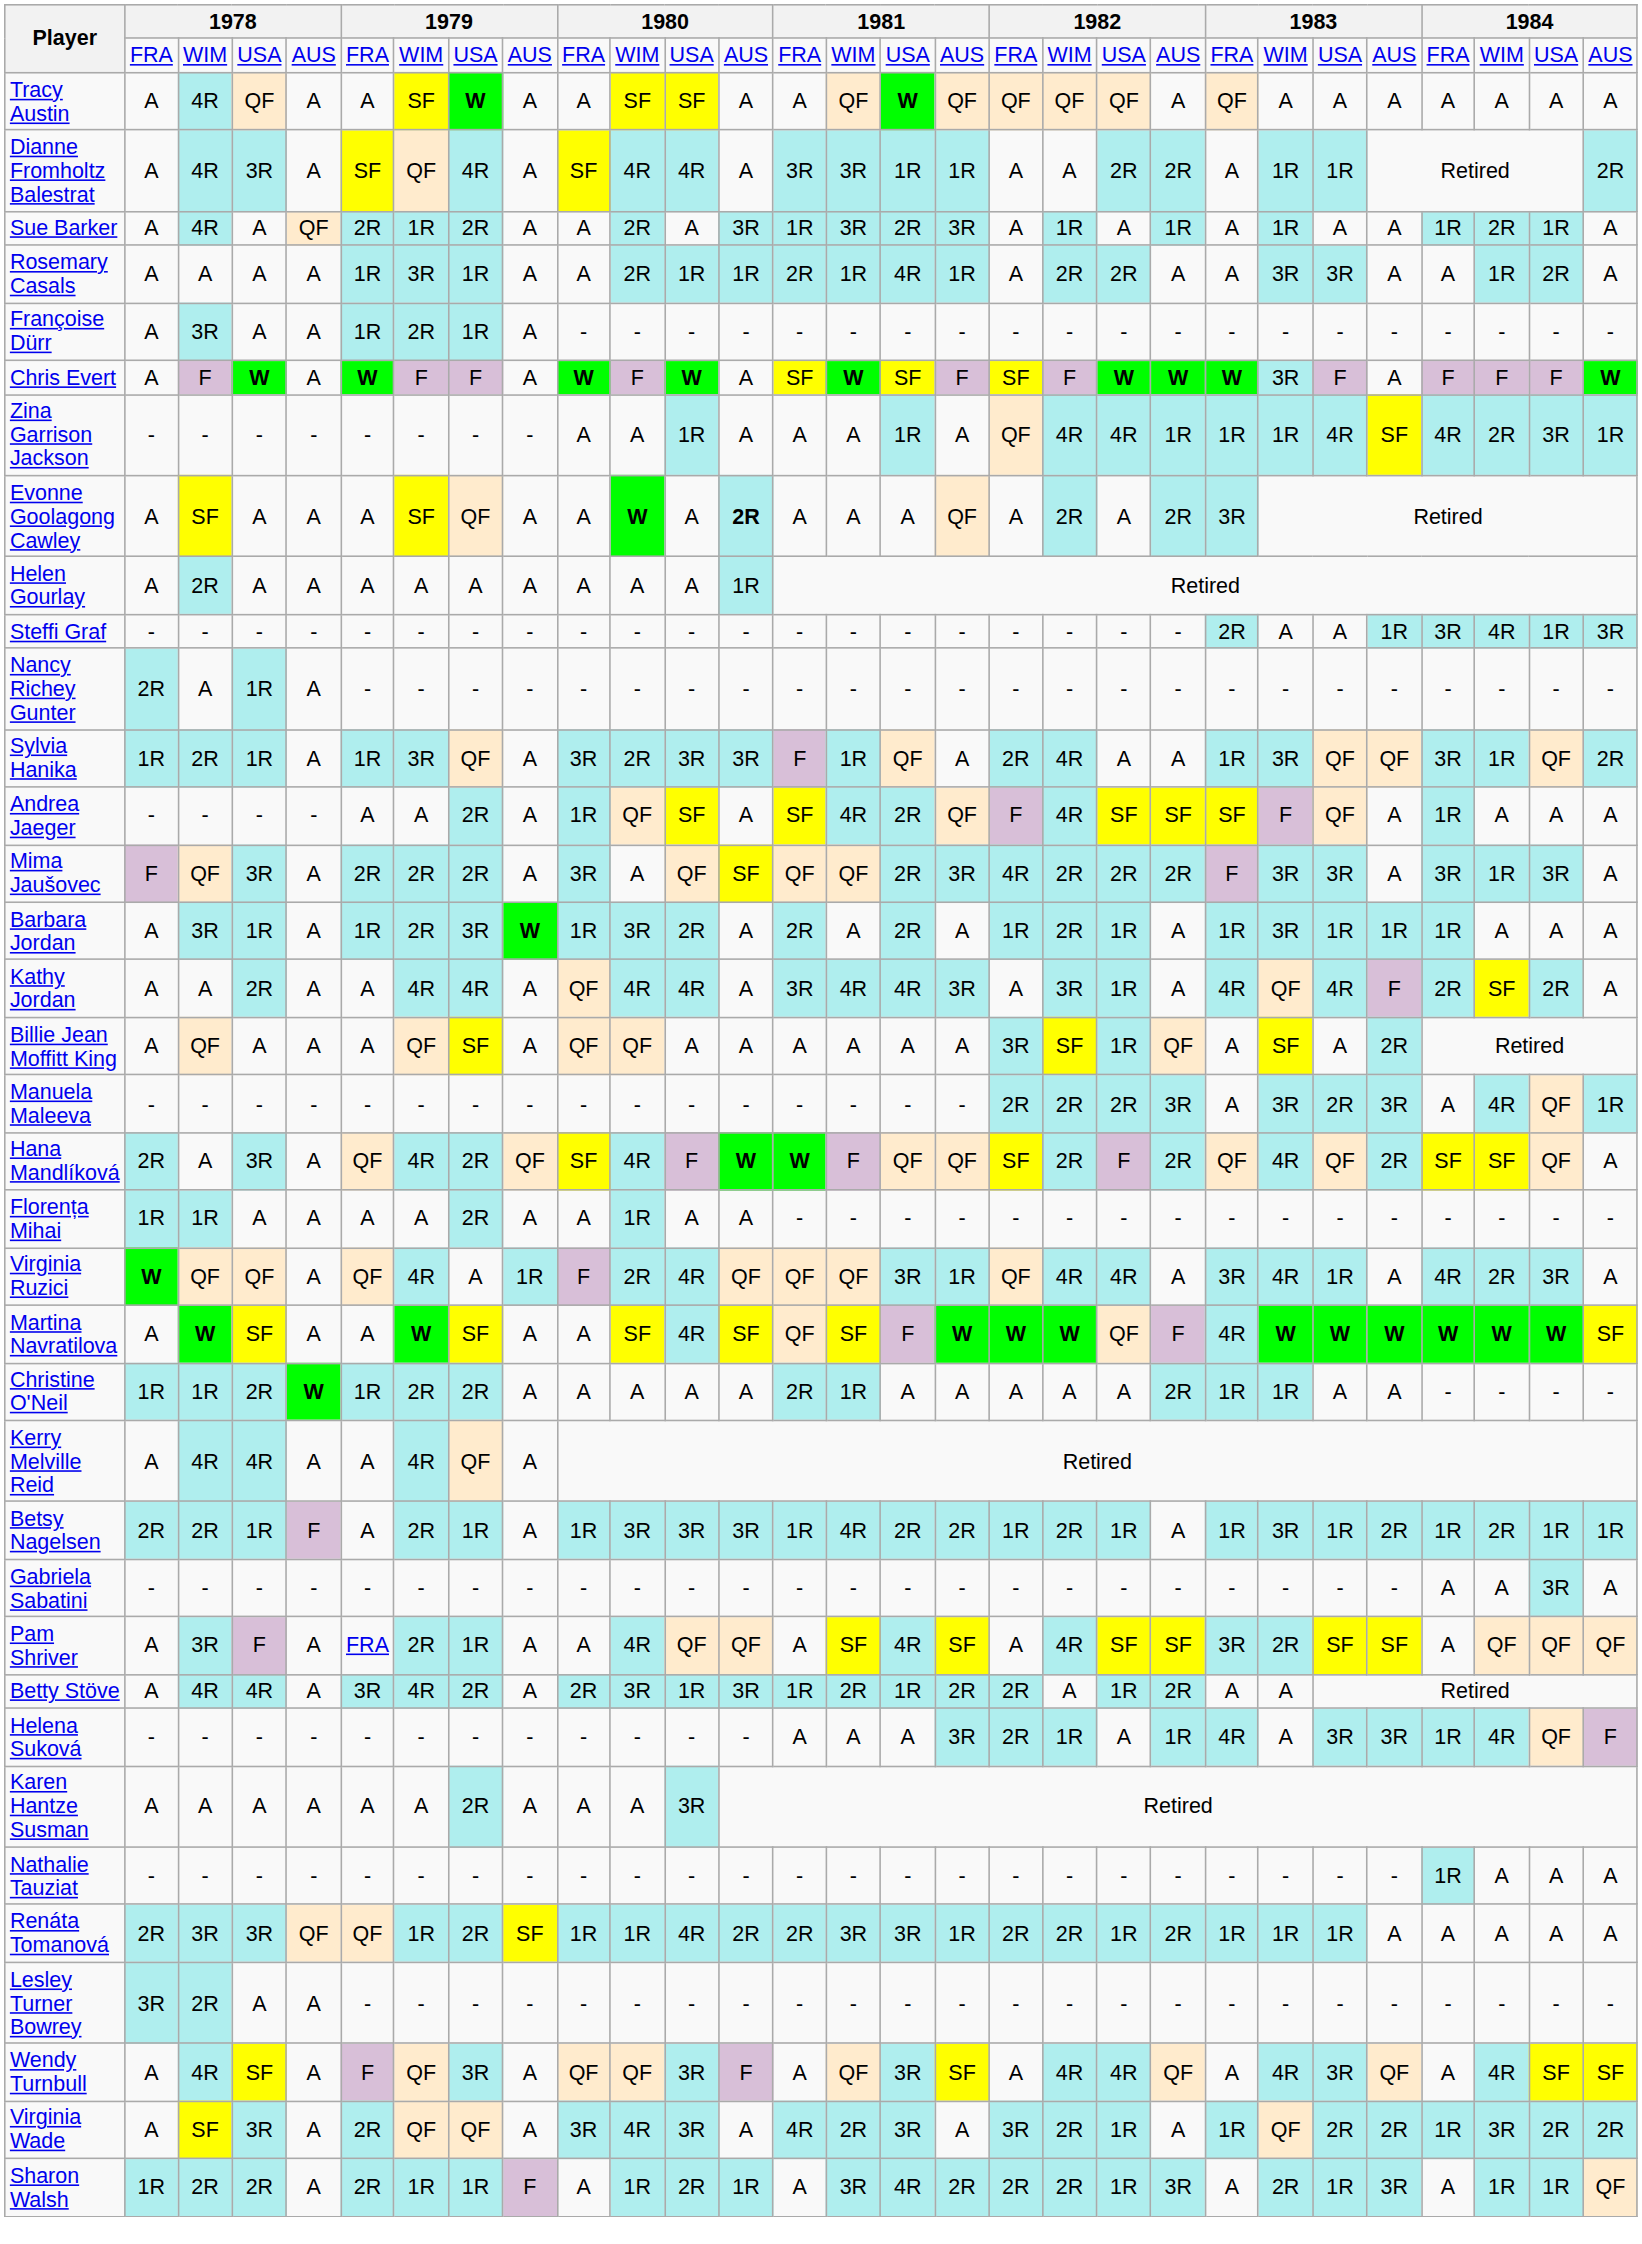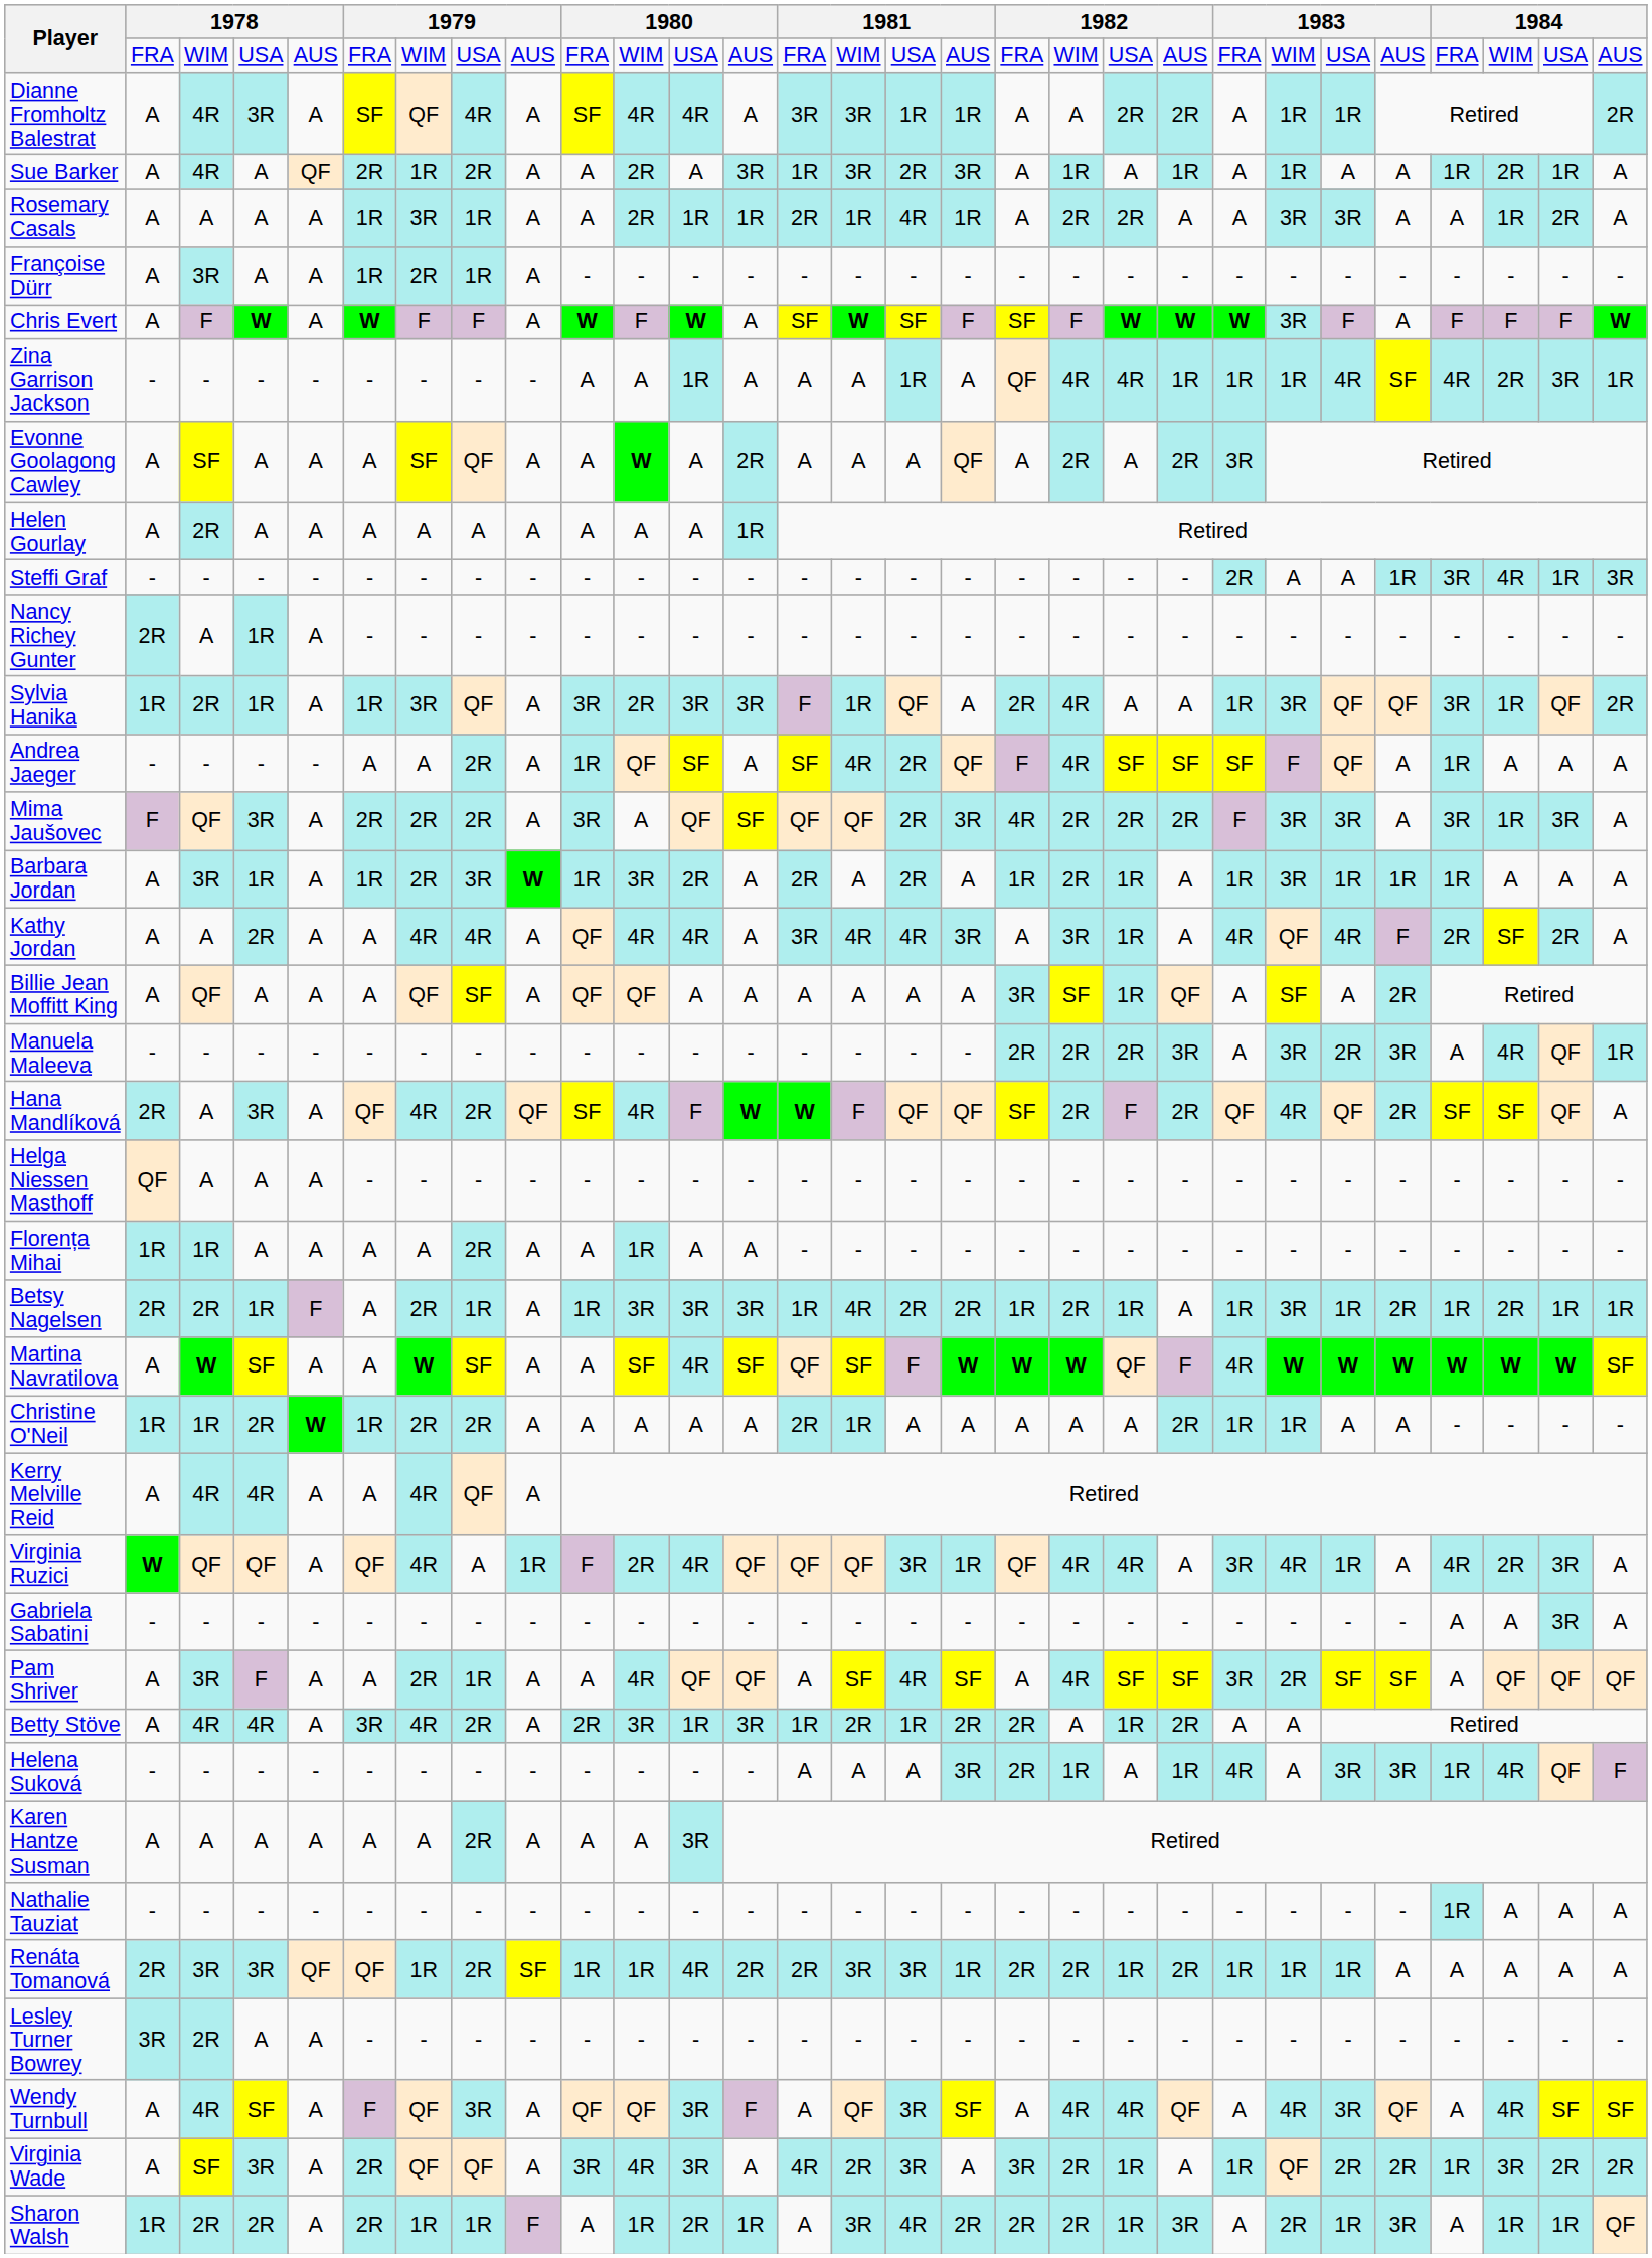- row: Tracy Austin | A | 4R | QF | A | A | SF | W | A | A | SF | SF | A | A | QF | W | QF | QF | QF | QF | A | QF | A | A | A | A | A | A | A
Evonne Goolagong Cawley | column 13: bold -> normal
+ row: Helga Niessen Masthoff | QF | A | A | A | - | - | - | - | - | - | - | - | - | - | - | - | - | - | - | - | - | - | - | - | - | - | - | -
rows swapped: Betsy Nagelsen <-> Virginia Ruzici
Pam Shriver | column 6: FRA -> A
